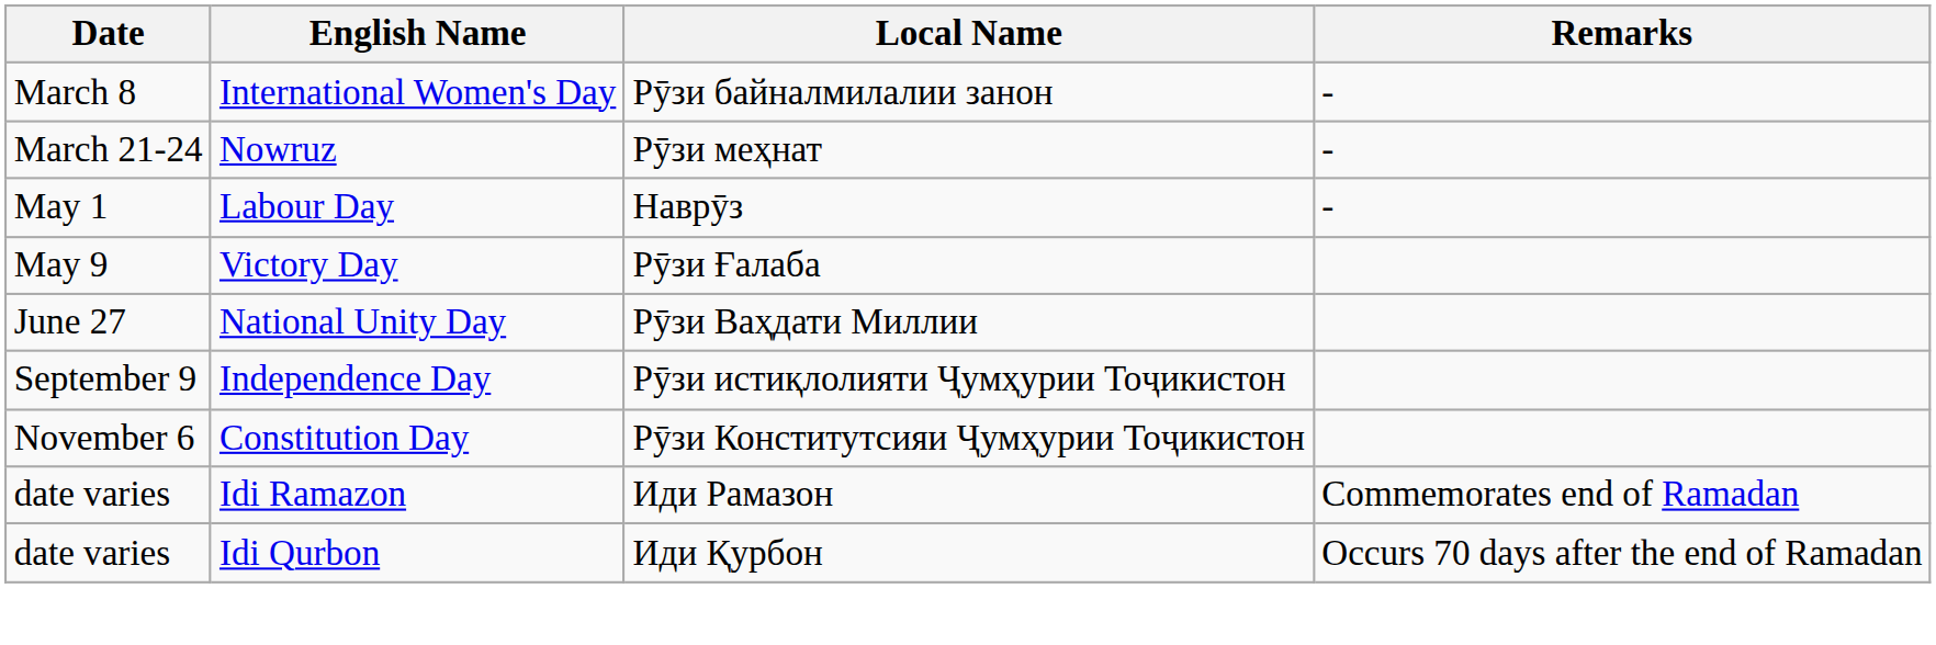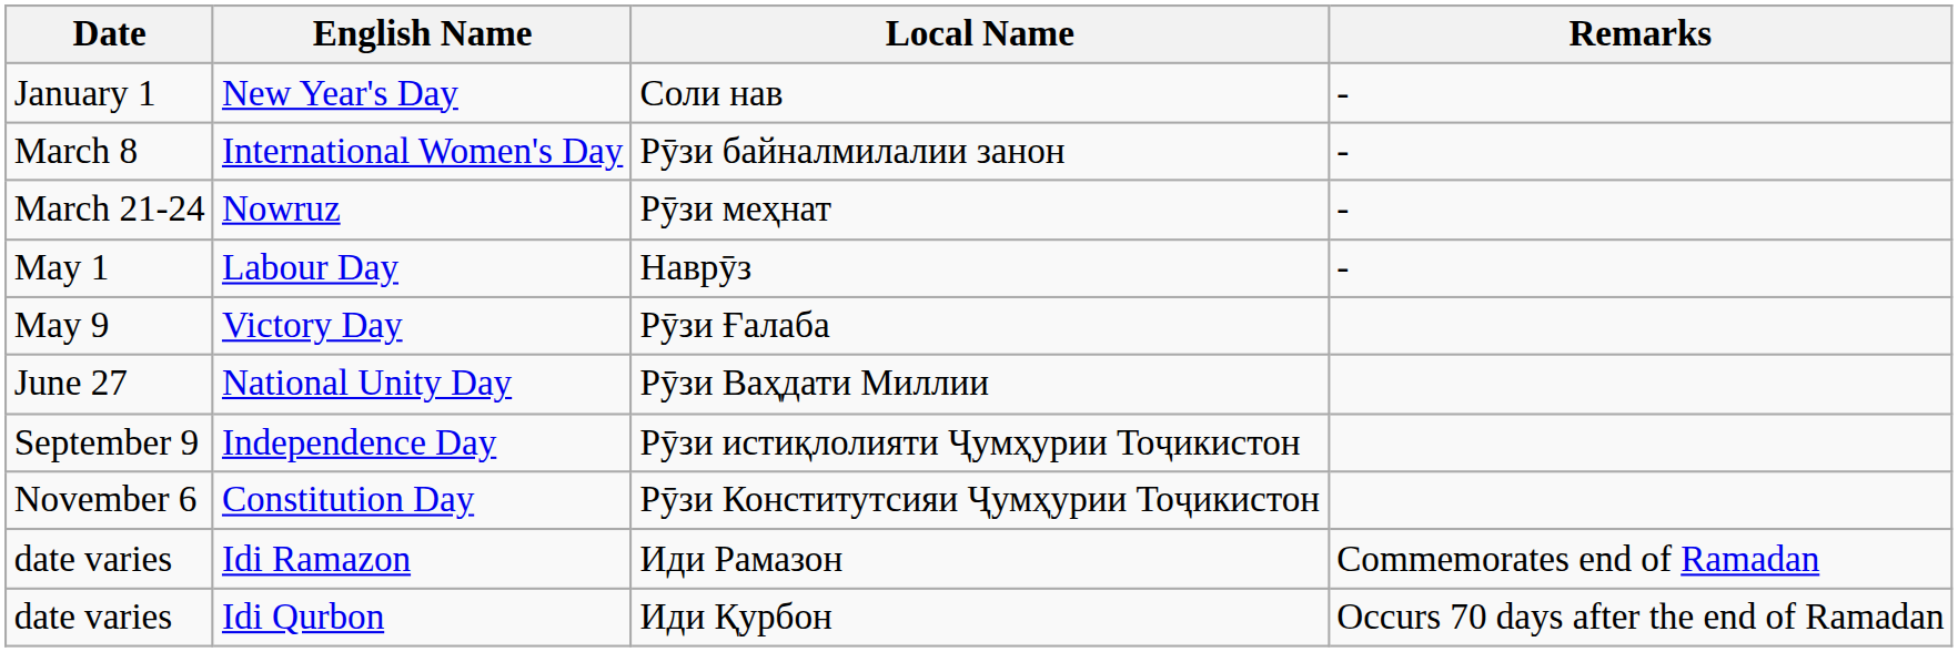+ row: January 1 | New Year's Day | Соли нав | -
